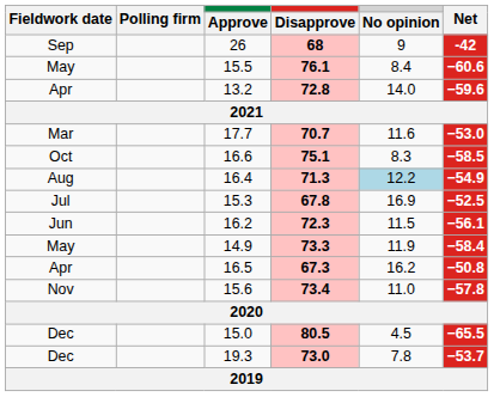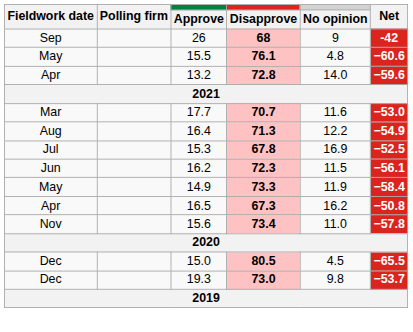15.5 | No opinion: 8.4 -> 4.8
- row: Oct | 16.6 | 75.1 | 8.3 | −58.5
16.4 | No opinion: lightblue background -> no background
19.3 | No opinion: 7.8 -> 9.8
